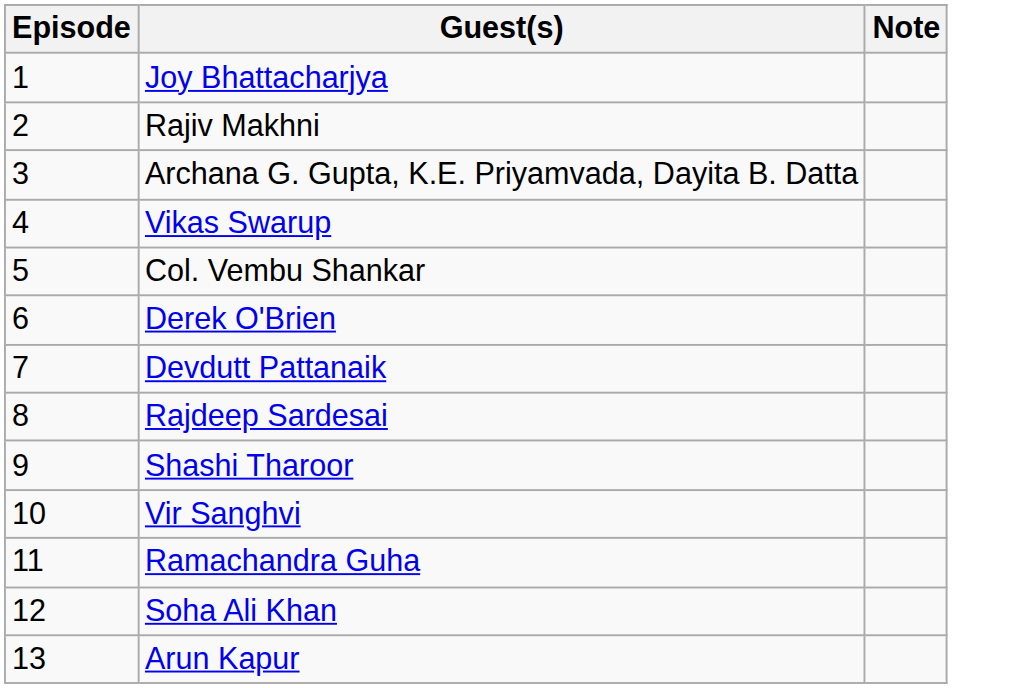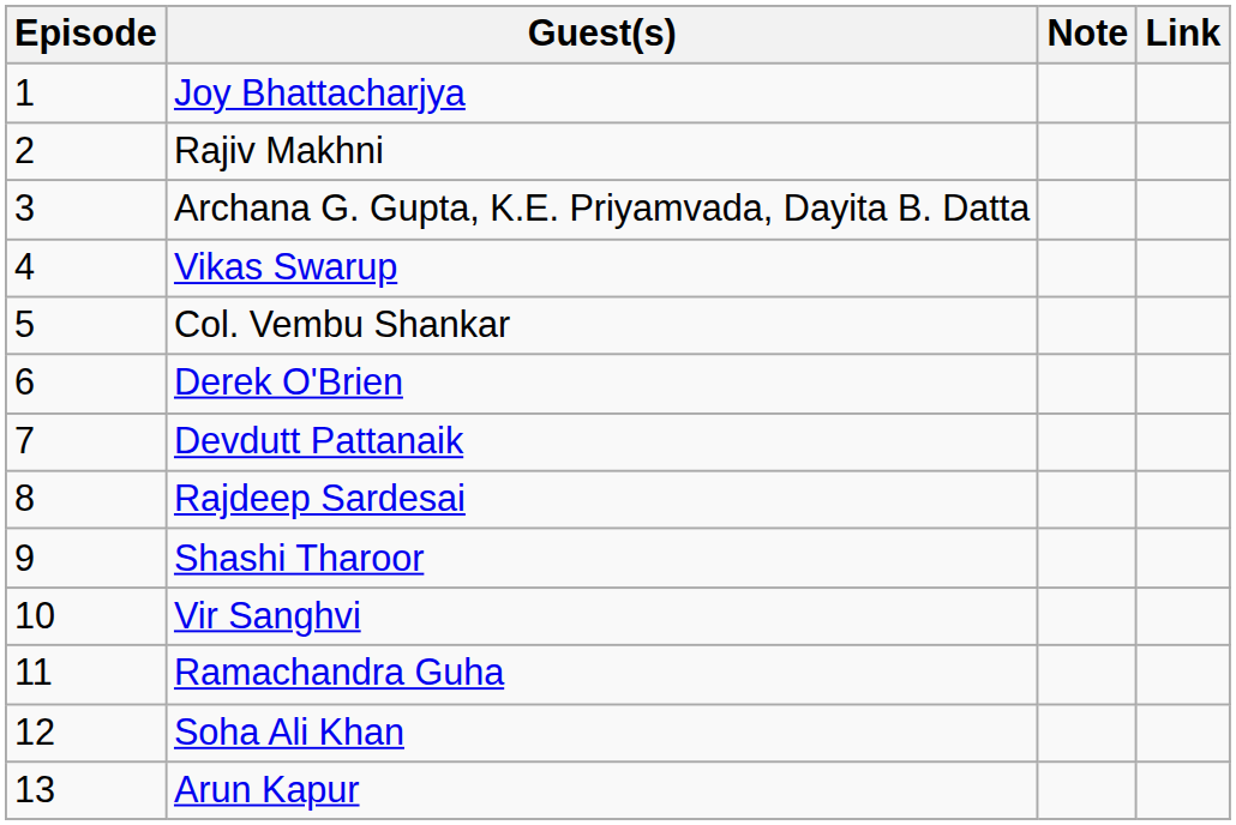+ column: Link
